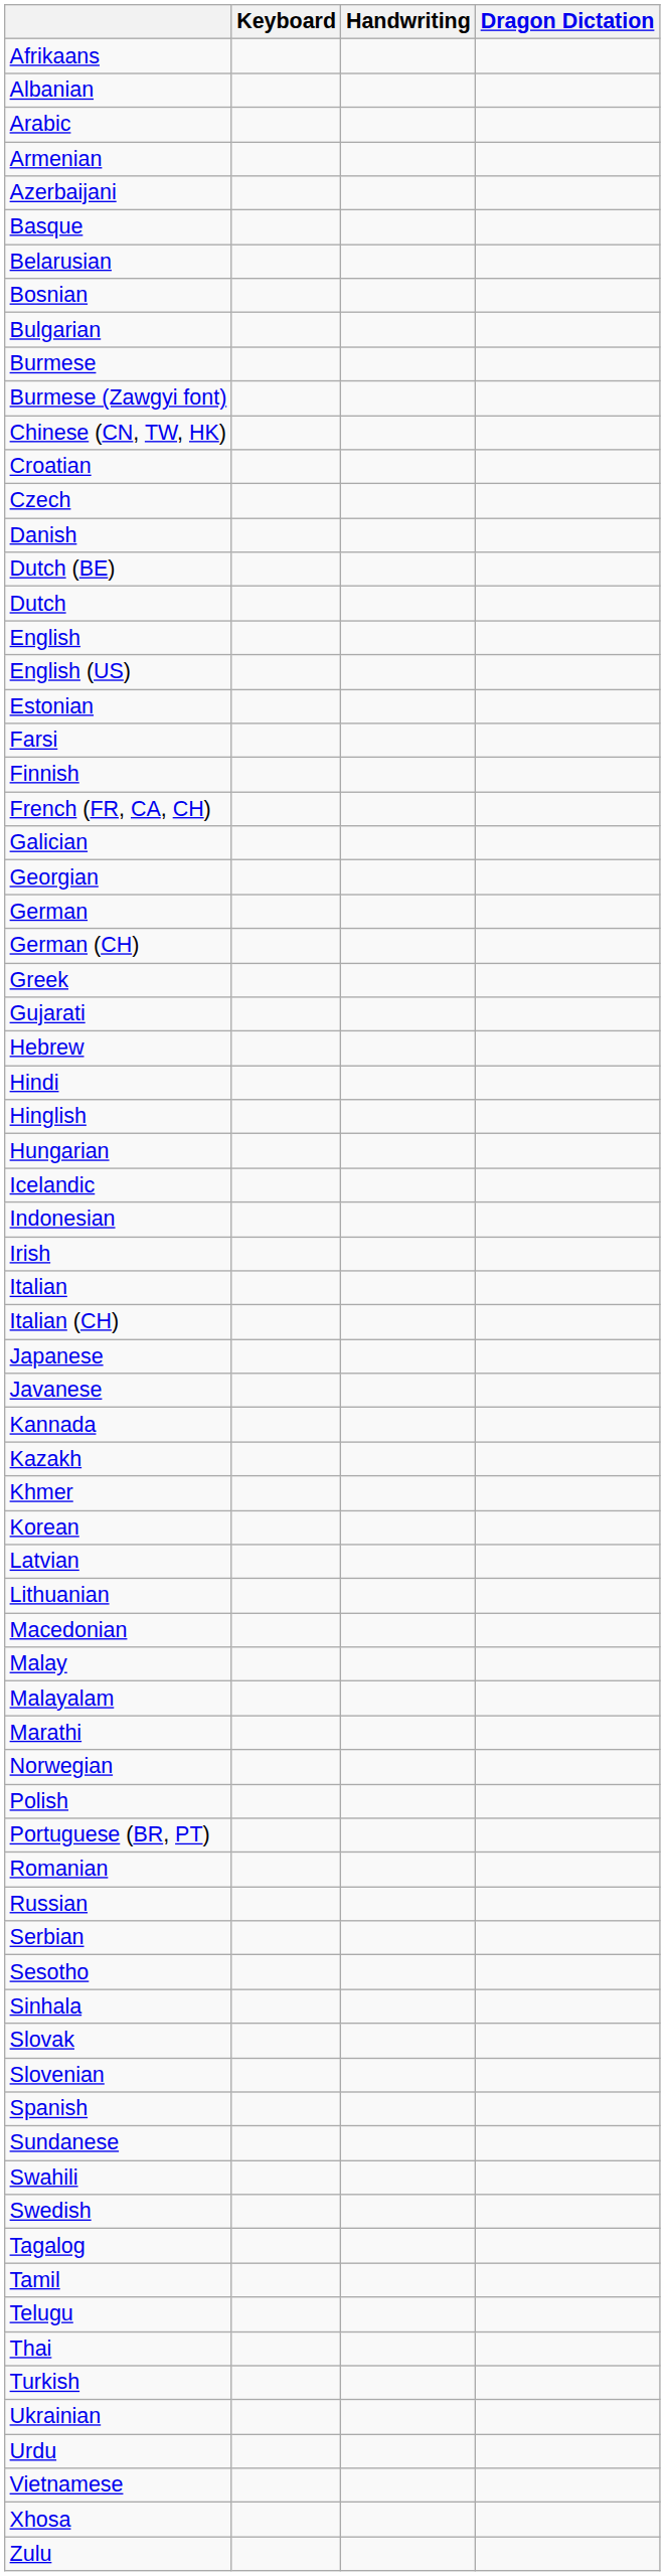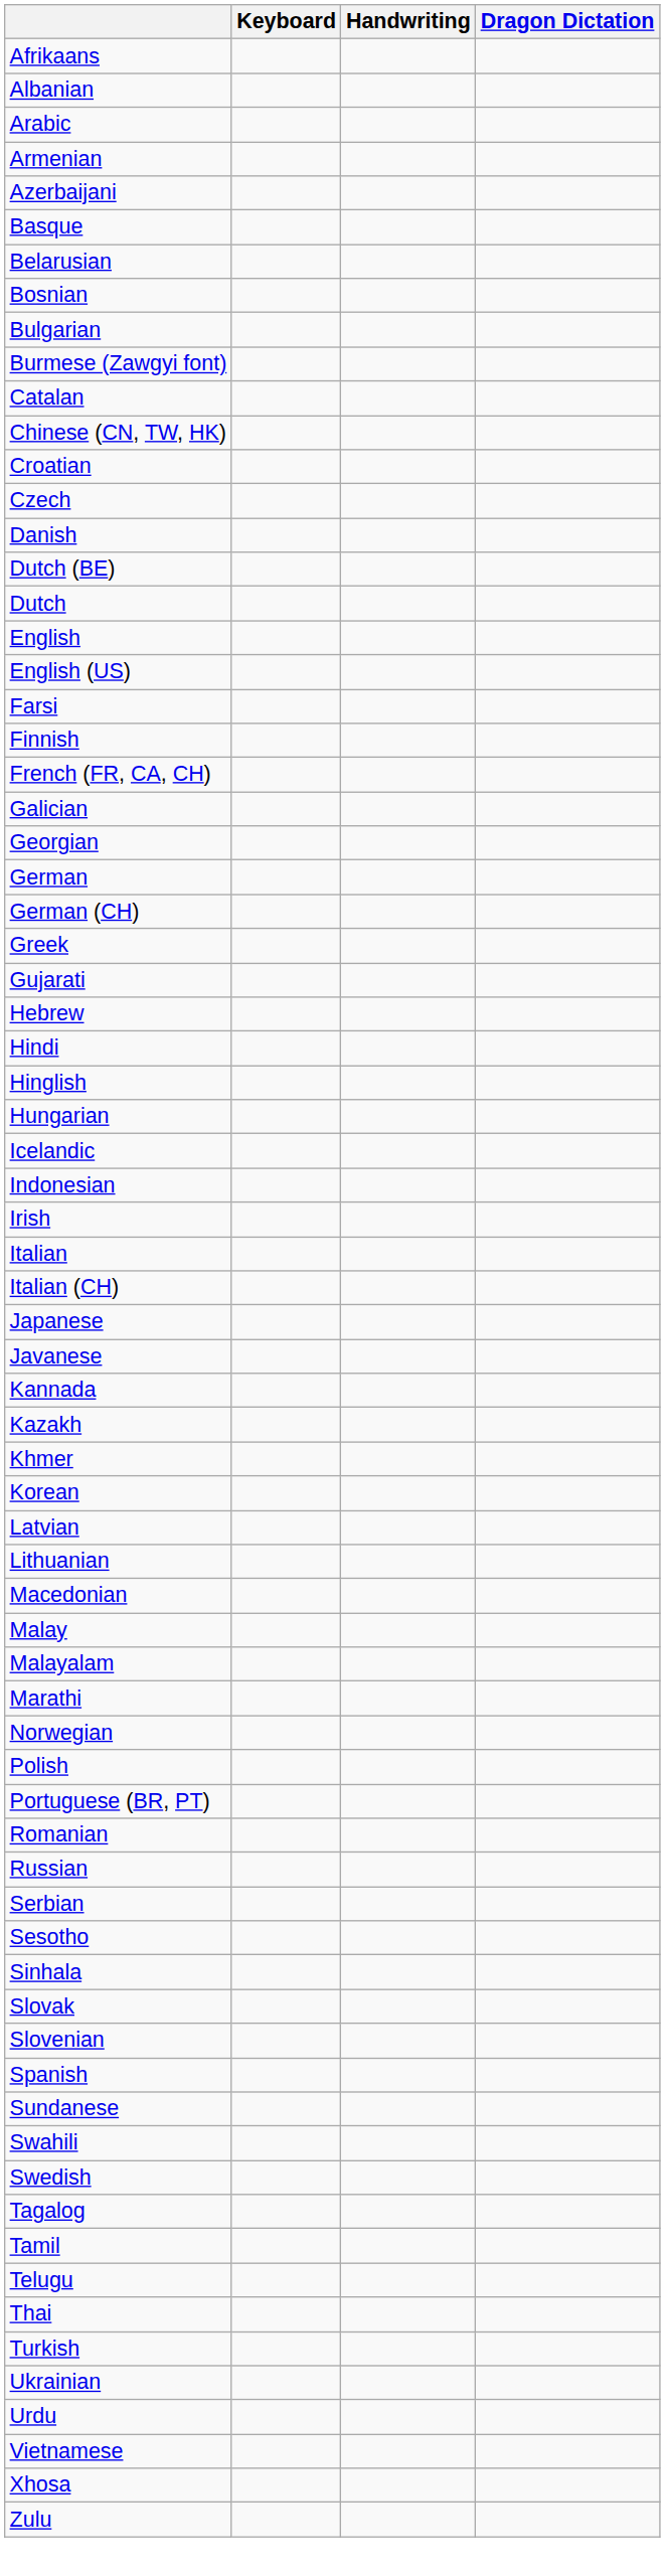- row: Burmese
+ row: Catalan
- row: Estonian
